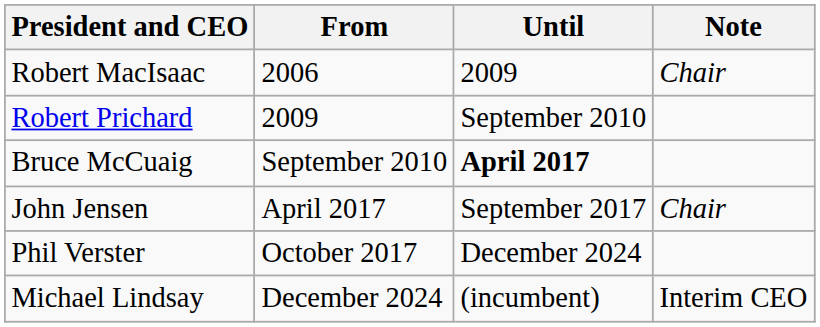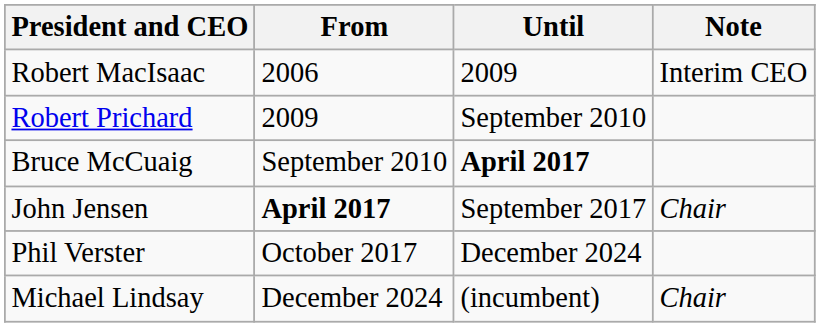Robert MacIsaac | Note: Chair -> Interim CEO
John Jensen | From: normal -> bold
Michael Lindsay | Note: Interim CEO -> Chair
